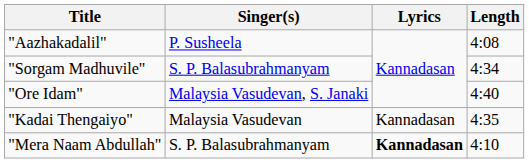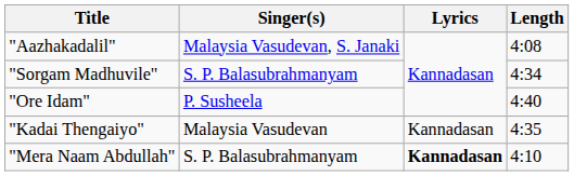"Aazhakadalil" | Singer(s): P. Susheela -> Malaysia Vasudevan, S. Janaki
"Ore Idam" | Singer(s): Malaysia Vasudevan, S. Janaki -> P. Susheela
